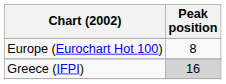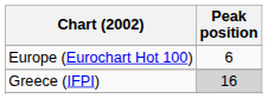Europe (Eurochart Hot 100) | Peak position: 8 -> 6
